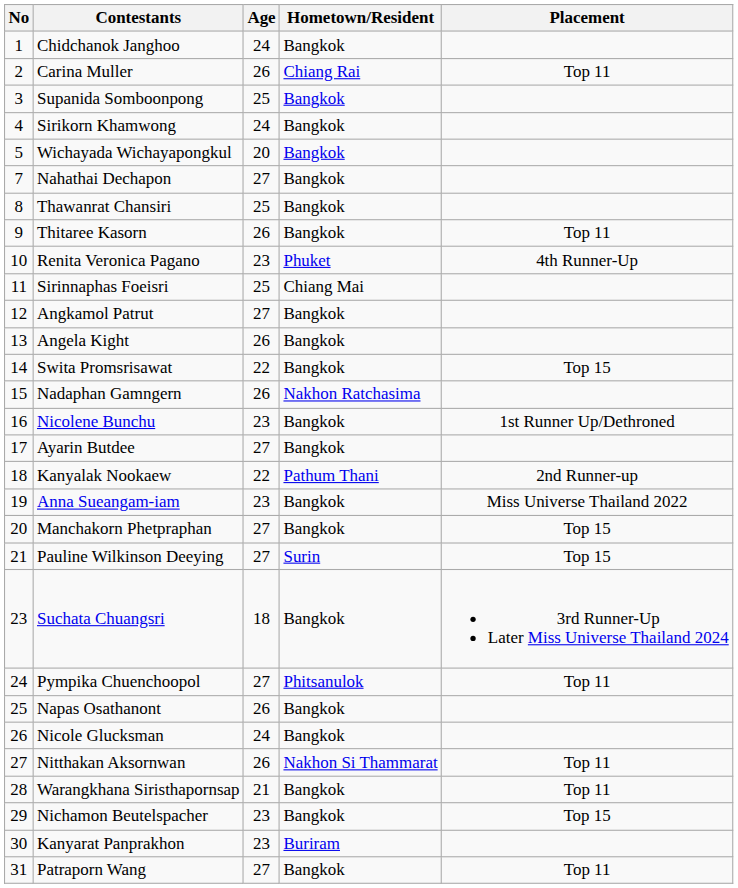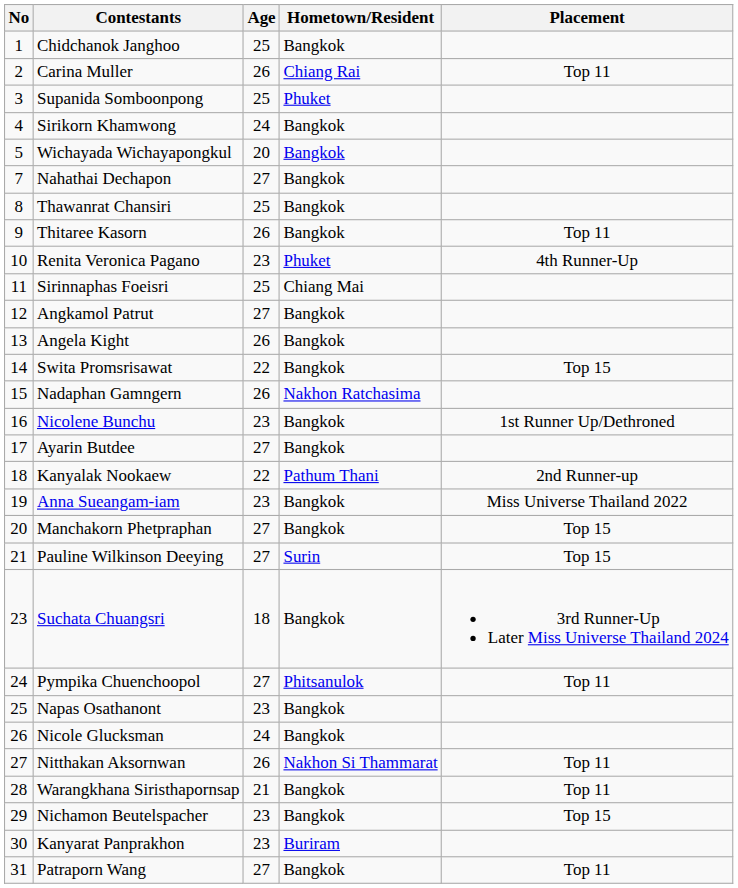Chidchanok Janghoo | Age: 24 -> 25
Supanida Somboonpong | Hometown/Resident: Bangkok -> Phuket
Napas Osathanont | Age: 26 -> 23
